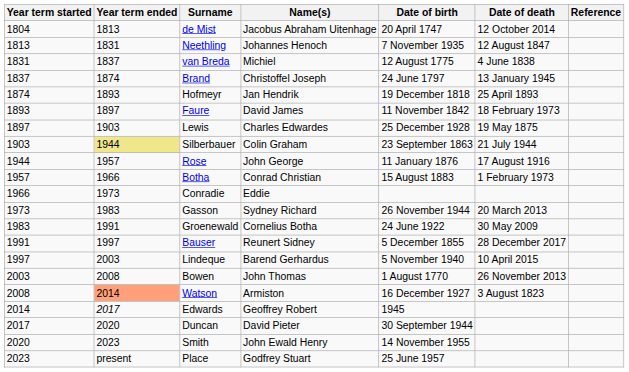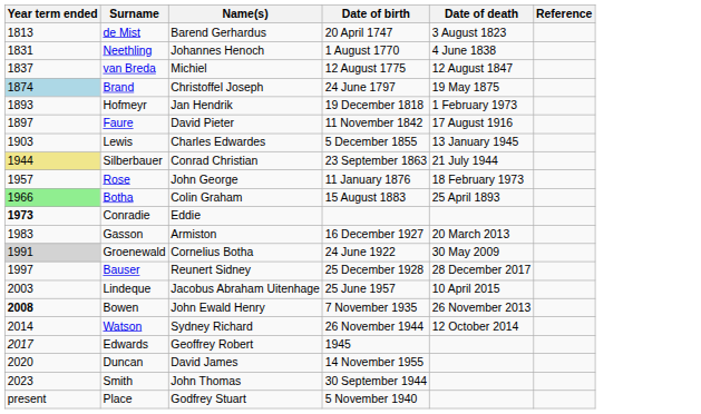- column: Year term started | 1804 | 1813 | 1831 | 1837 | 1874 | 1893 | 1897 | 1903 | 1944 | 1957 | 1966 | 1973 | 1983 | 1991 | 1997 | 2003 | 2008 | 2014 | 2017 | 2020 | 2023
de Mist | Name(s): Jacobus Abraham Uitenhage -> Barend Gerhardus
de Mist | Date of death: 12 October 2014 -> 3 August 1823
Neethling | Date of birth: 7 November 1935 -> 1 August 1770
Neethling | Date of death: 12 August 1847 -> 4 June 1838
van Breda | Date of death: 4 June 1838 -> 12 August 1847
Brand | Year term ended: no background -> lightblue background
Brand | Date of death: 13 January 1945 -> 19 May 1875
Hofmeyr | Date of death: 25 April 1893 -> 1 February 1973
Faure | Name(s): David James -> David Pieter
Faure | Date of death: 18 February 1973 -> 17 August 1916
Lewis | Date of birth: 25 December 1928 -> 5 December 1855
Lewis | Date of death: 19 May 1875 -> 13 January 1945
Silberbauer | Name(s): Colin Graham -> Conrad Christian
Rose | Date of death: 17 August 1916 -> 18 February 1973
Botha | Year term ended: no background -> lightgreen background
Botha | Name(s): Conrad Christian -> Colin Graham
Botha | Date of death: 1 February 1973 -> 25 April 1893
Conradie | Year term ended: normal -> bold
Gasson | Name(s): Sydney Richard -> Armiston
Gasson | Date of birth: 26 November 1944 -> 16 December 1927
Groenewald | Year term ended: no background -> lightgrey background
Bauser | Date of birth: 5 December 1855 -> 25 December 1928
Lindeque | Name(s): Barend Gerhardus -> Jacobus Abraham Uitenhage
Lindeque | Date of birth: 5 November 1940 -> 25 June 1957
Bowen | Year term ended: normal -> bold
Bowen | Name(s): John Thomas -> John Ewald Henry
Bowen | Date of birth: 1 August 1770 -> 7 November 1935
Watson | Year term ended: lightsalmon background -> no background
Watson | Name(s): Armiston -> Sydney Richard
Watson | Date of birth: 16 December 1927 -> 26 November 1944
Watson | Date of death: 3 August 1823 -> 12 October 2014
Duncan | Name(s): David Pieter -> David James
Duncan | Date of birth: 30 September 1944 -> 14 November 1955
Smith | Name(s): John Ewald Henry -> John Thomas
Smith | Date of birth: 14 November 1955 -> 30 September 1944
Place | Date of birth: 25 June 1957 -> 5 November 1940
